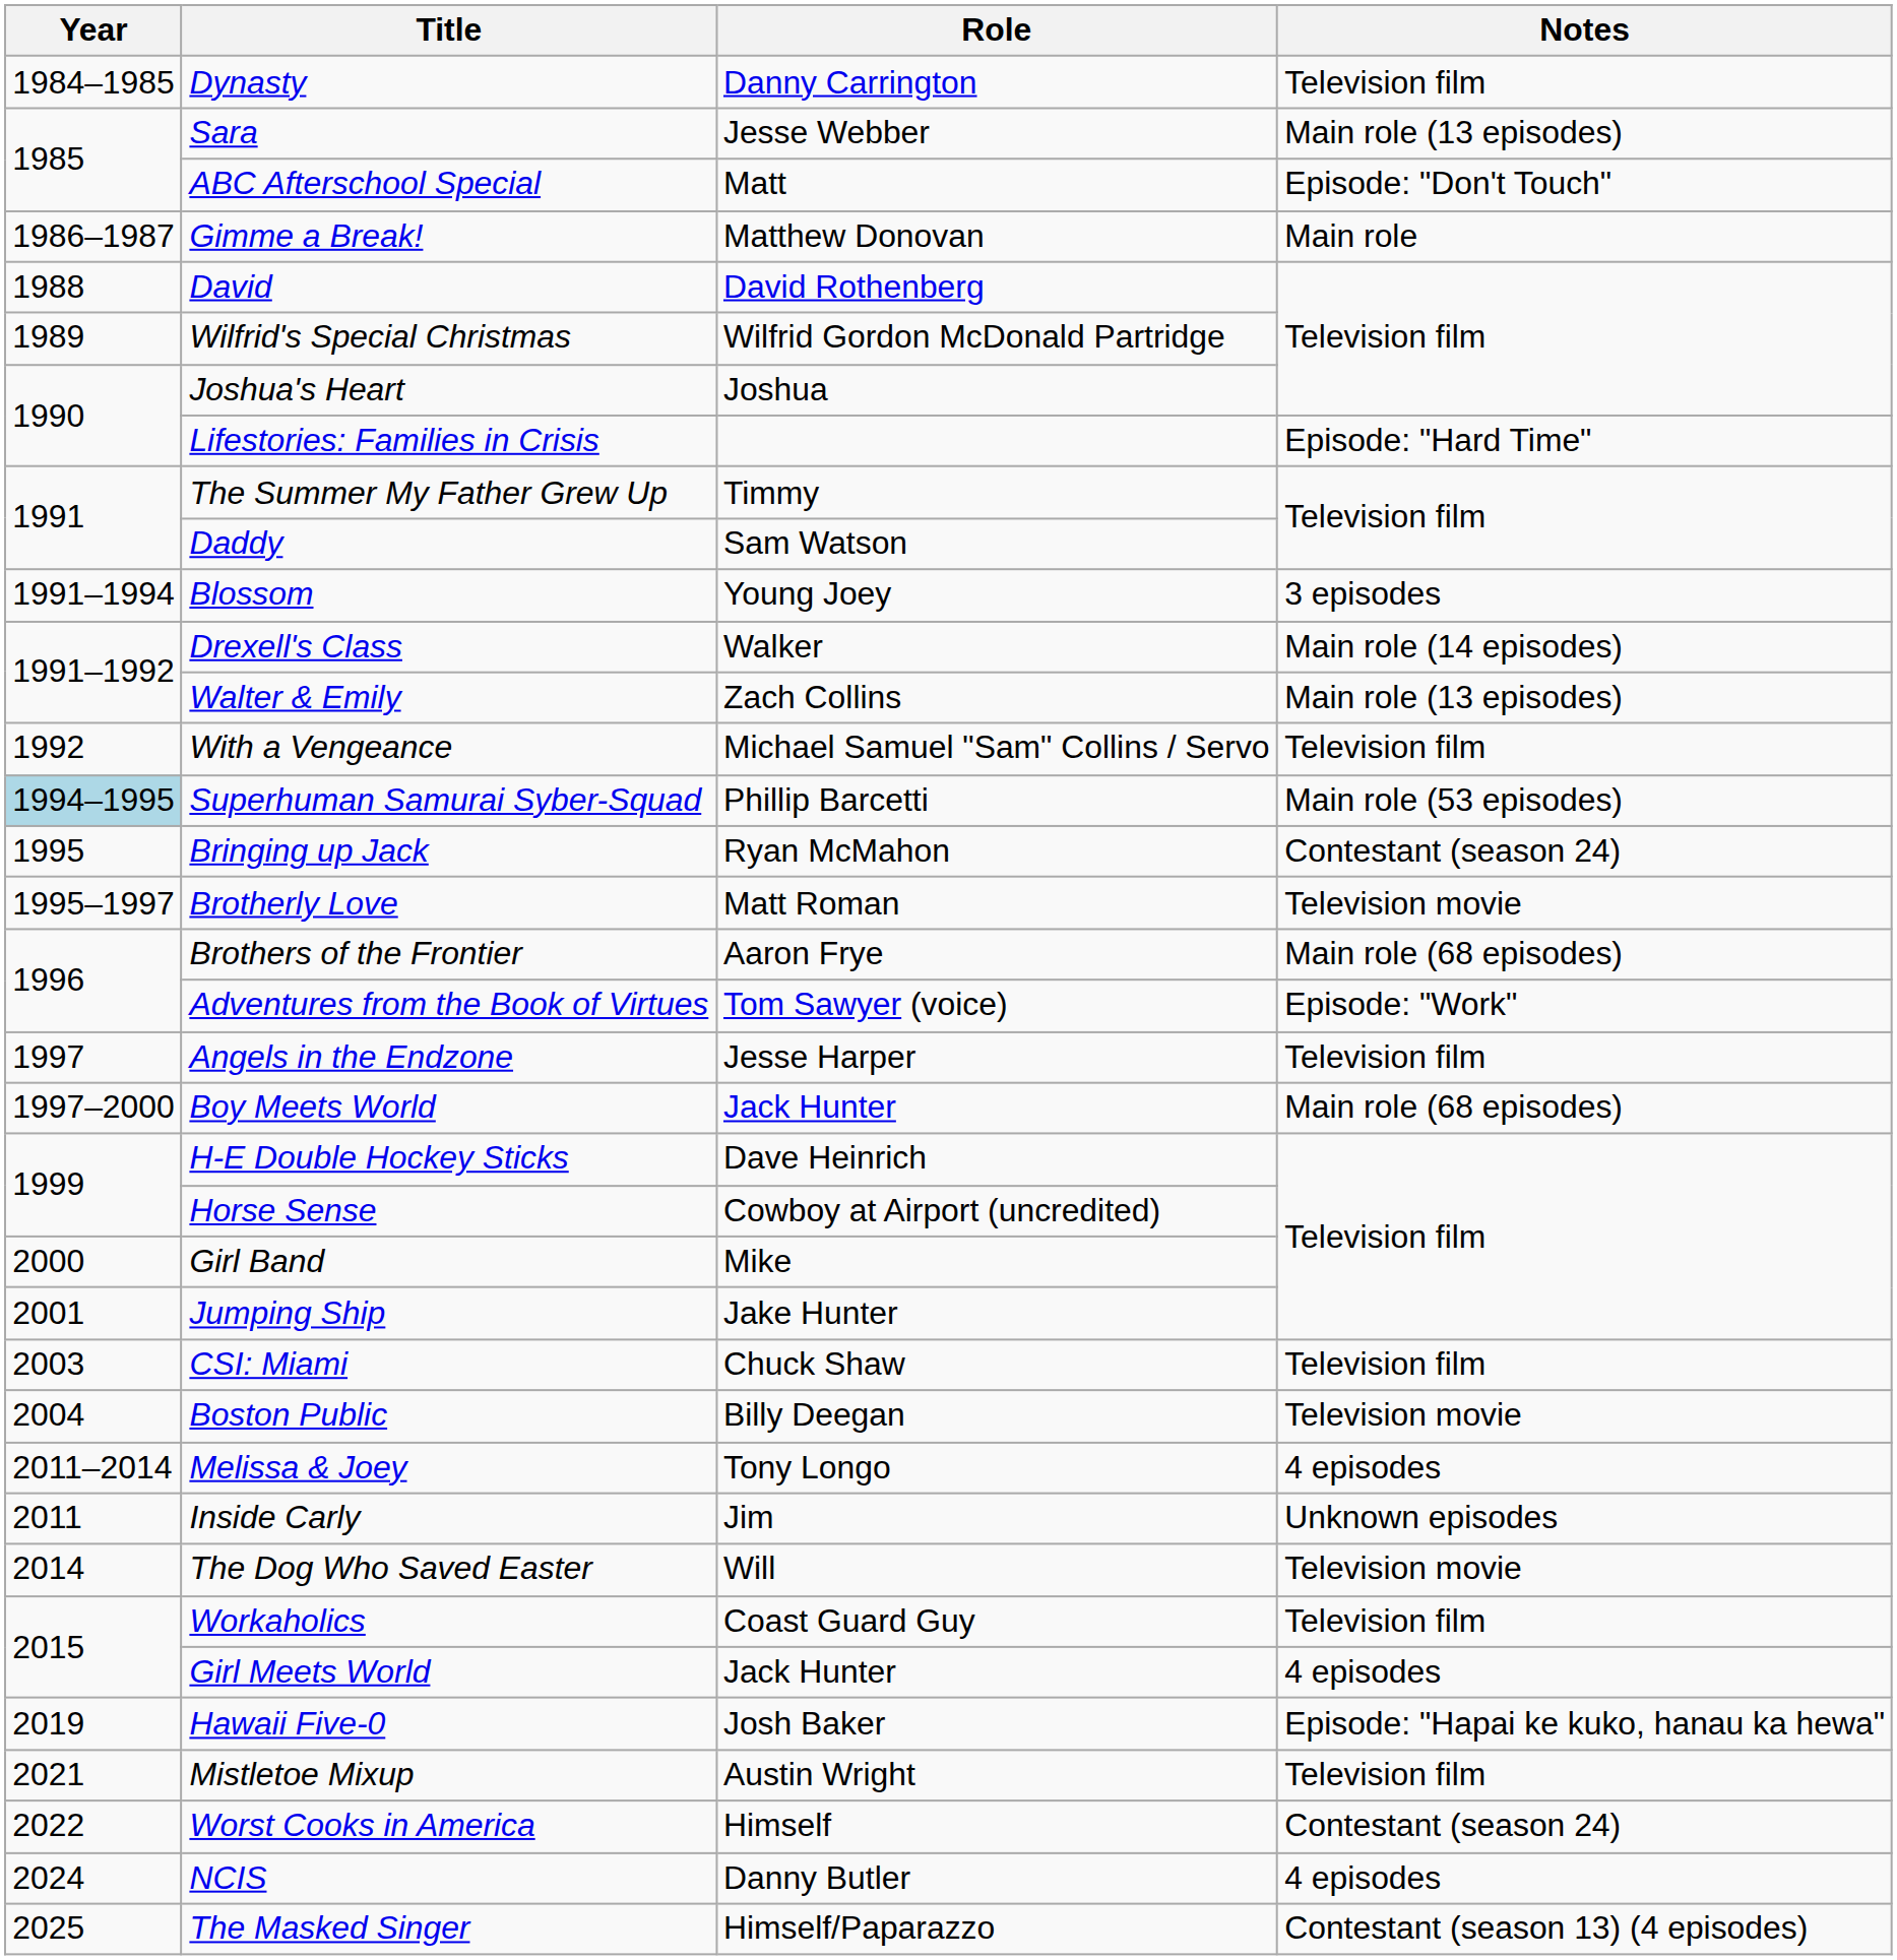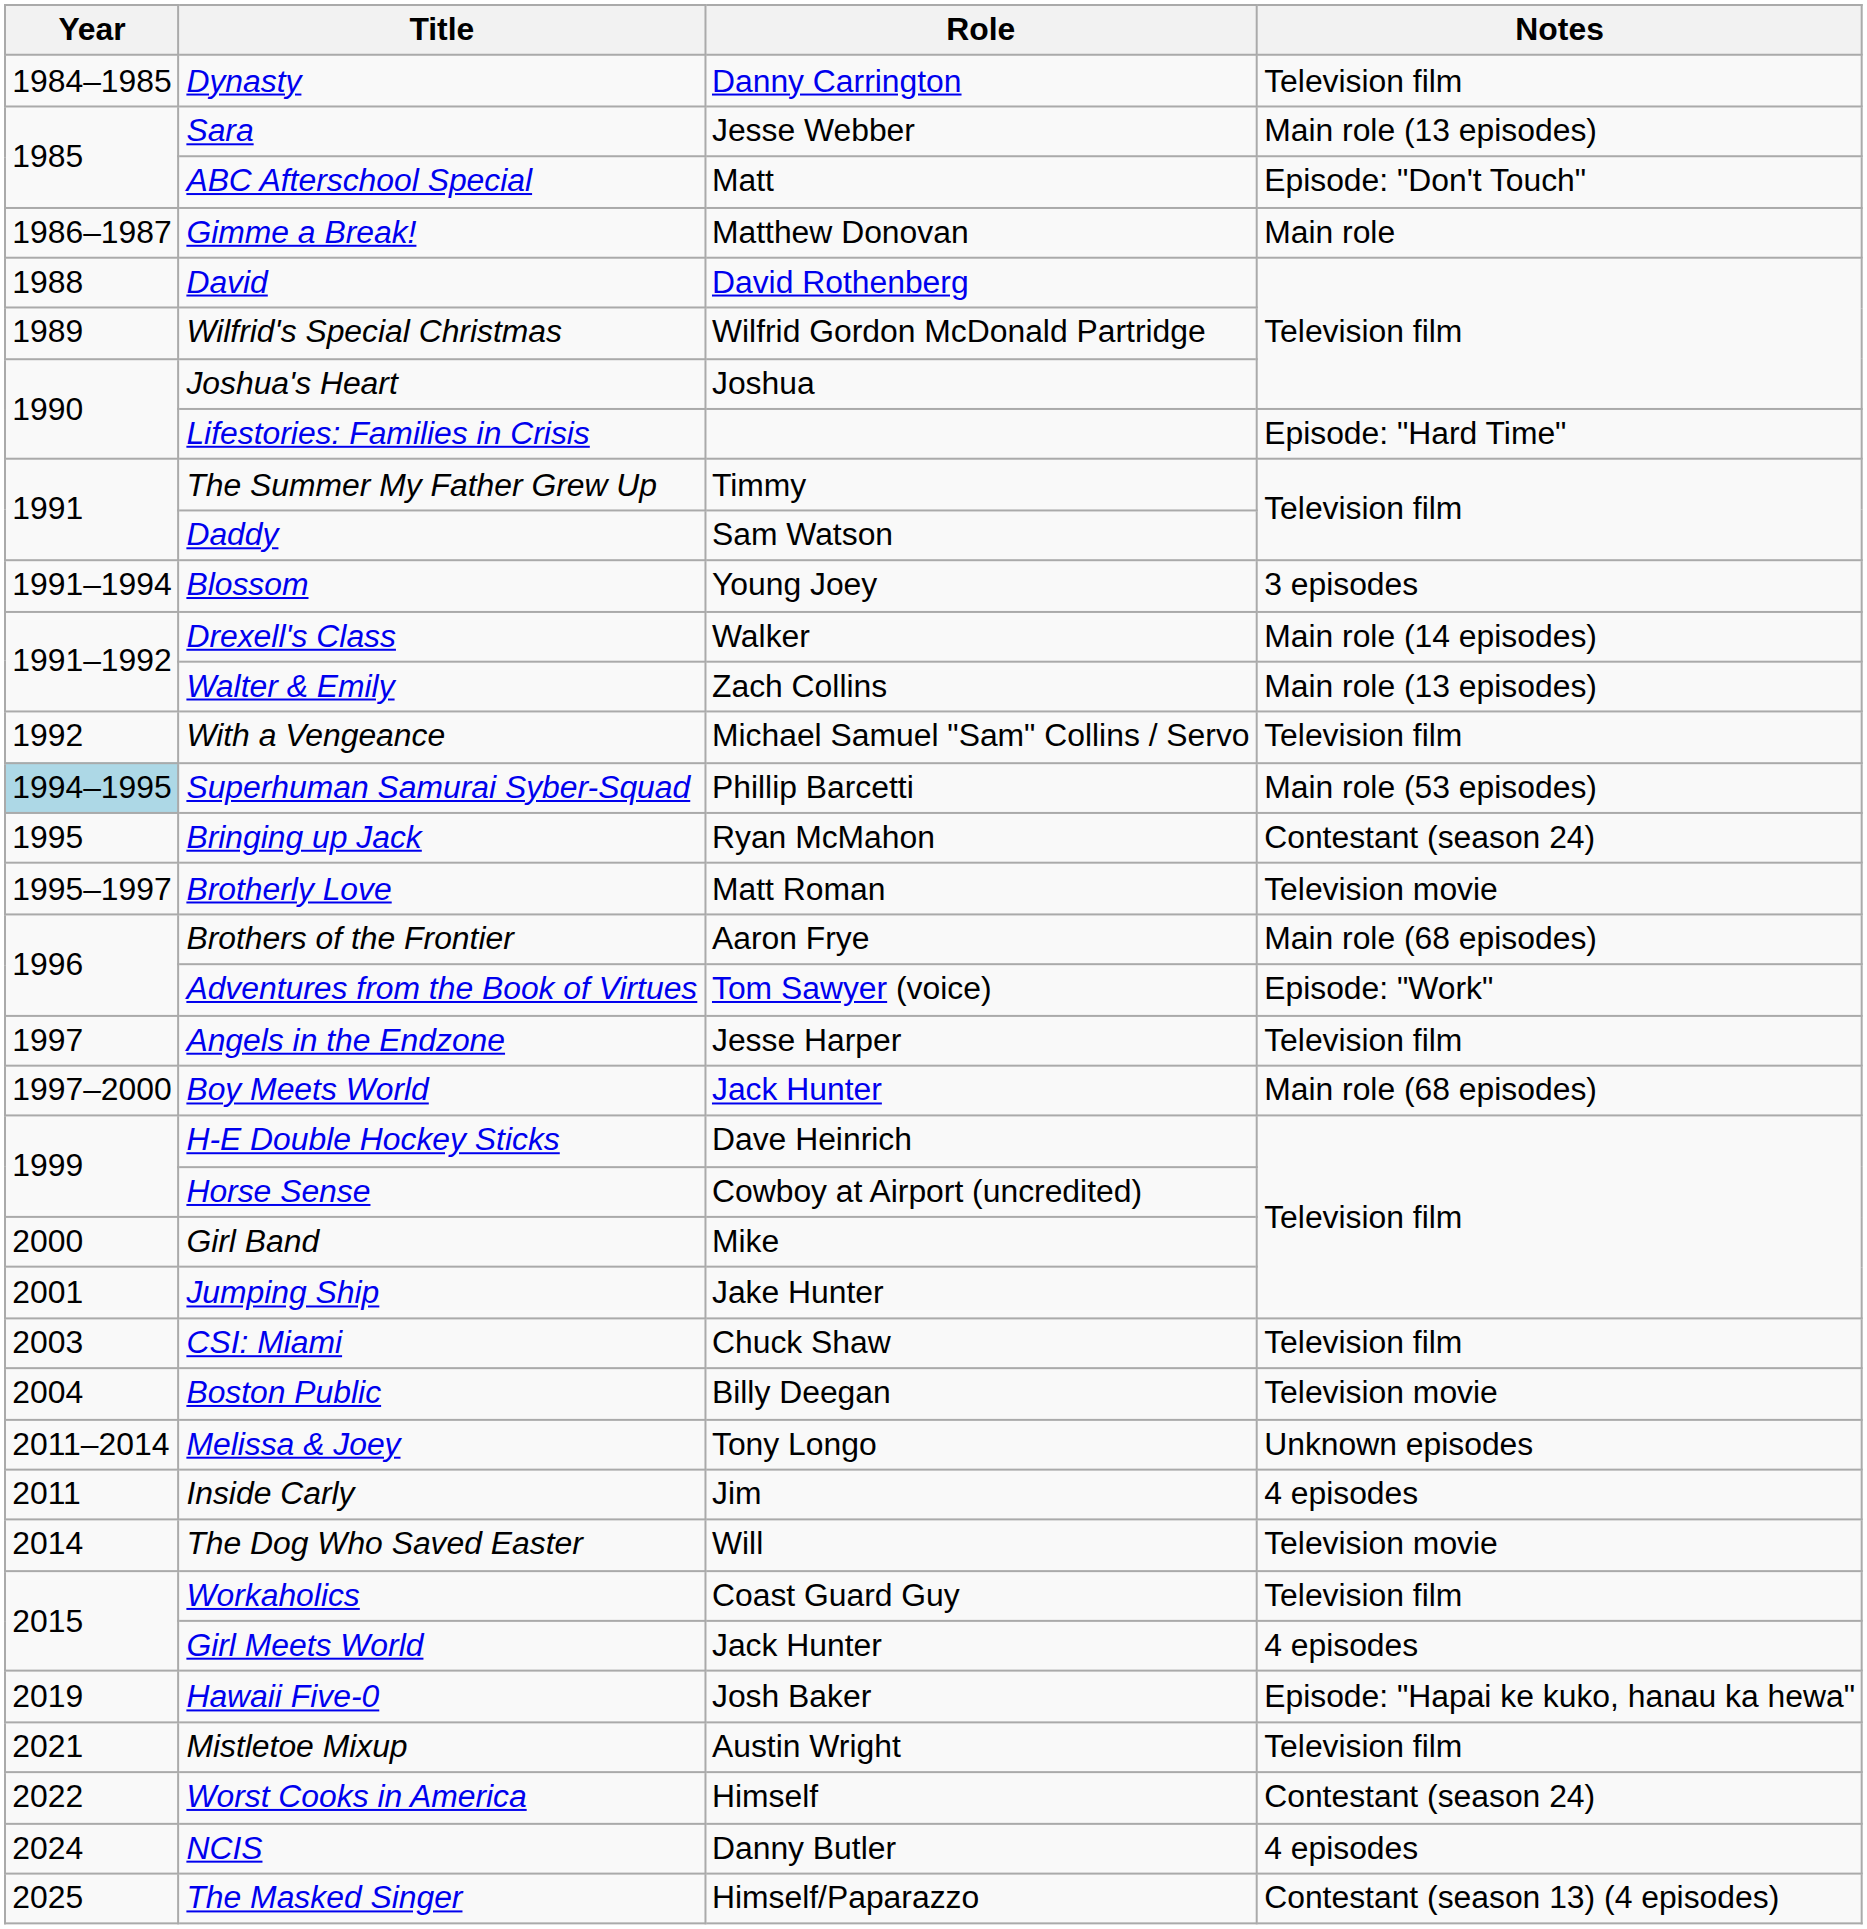Melissa & Joey | Notes: 4 episodes -> Unknown episodes
Inside Carly | Notes: Unknown episodes -> 4 episodes
